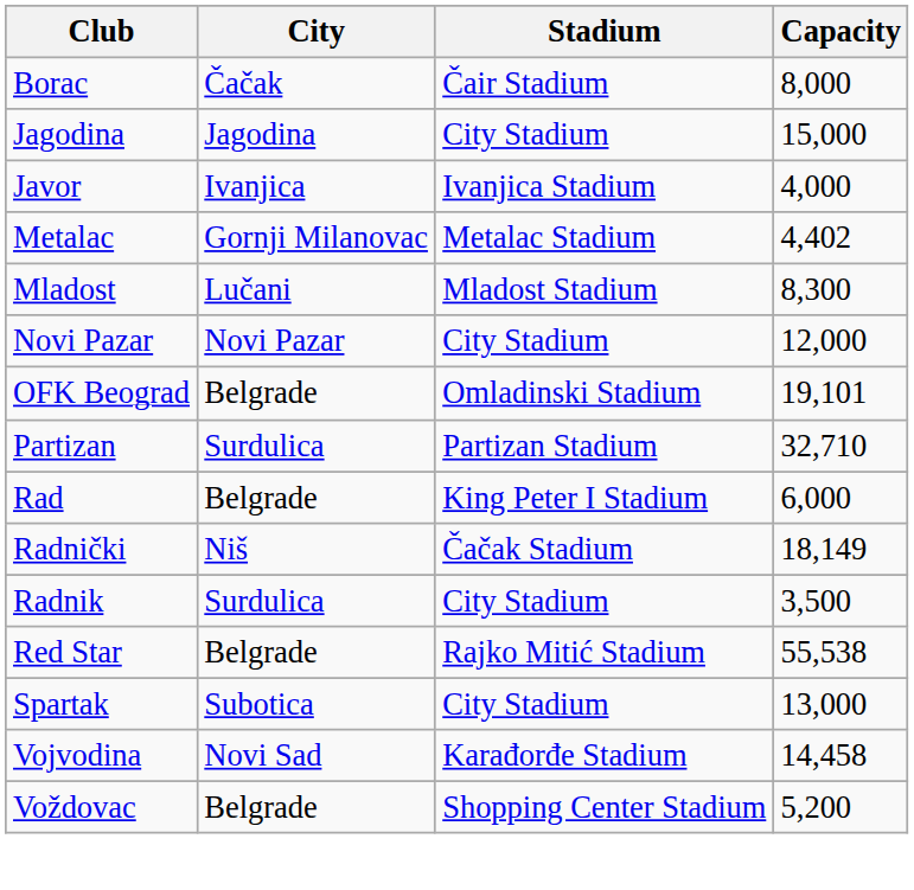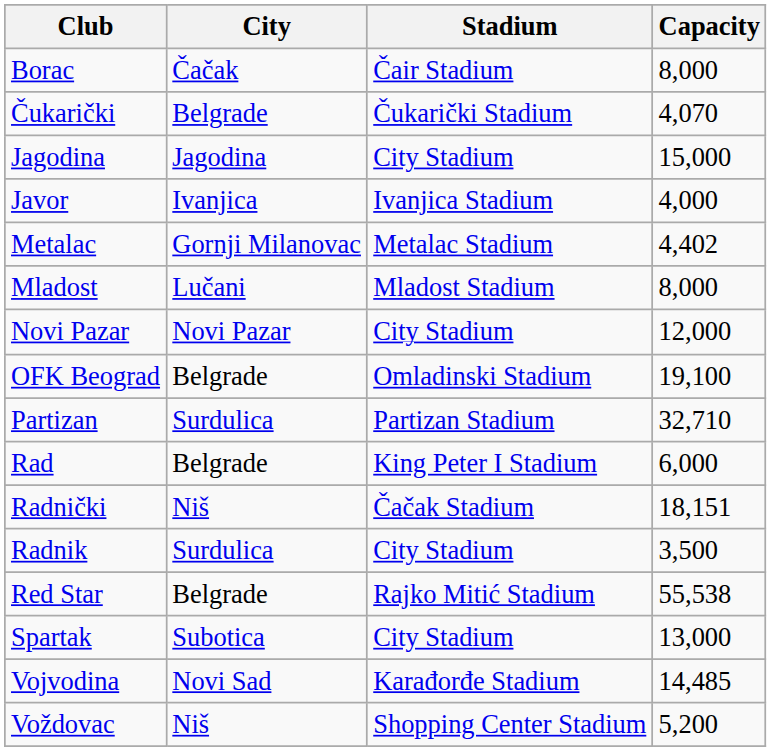+ row: Čukarički | Belgrade | Čukarički Stadium | 4,070
Mladost | Capacity: 8,300 -> 8,000
OFK Beograd | Capacity: 19,101 -> 19,100
Radnički | Capacity: 18,149 -> 18,151
Vojvodina | Capacity: 14,458 -> 14,485
Voždovac | City: Belgrade -> Niš
